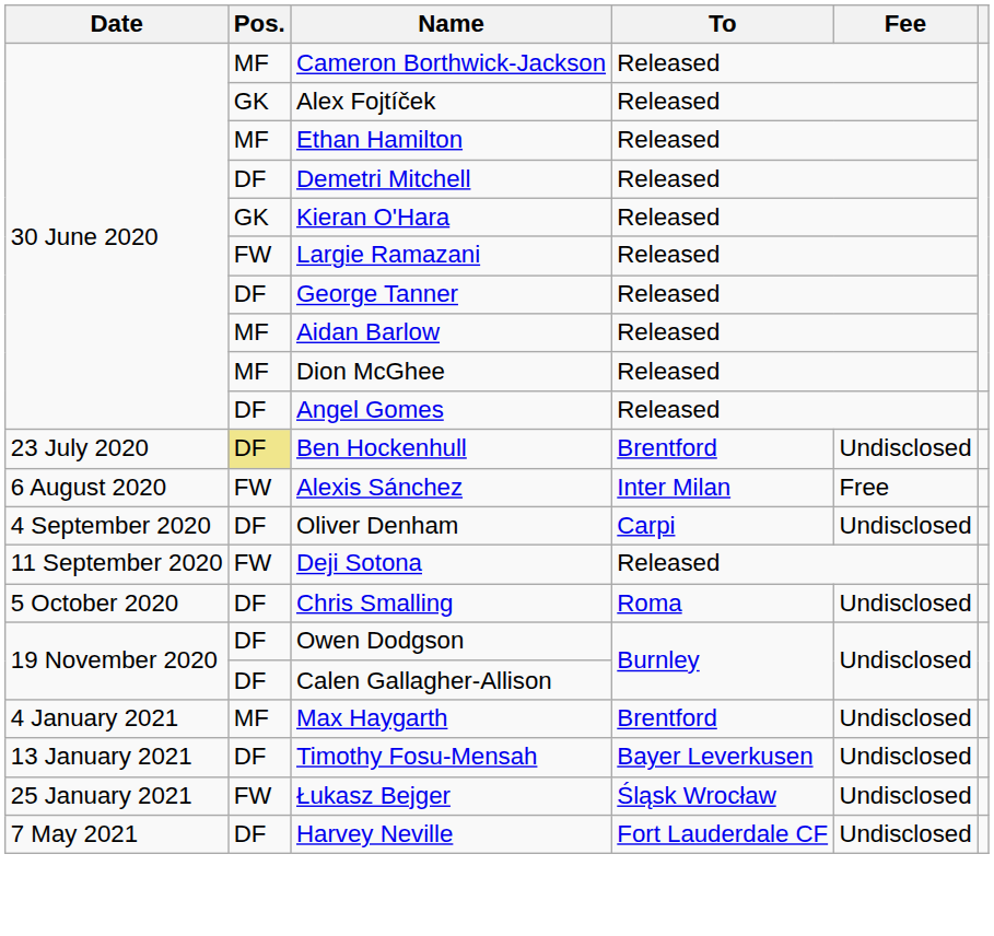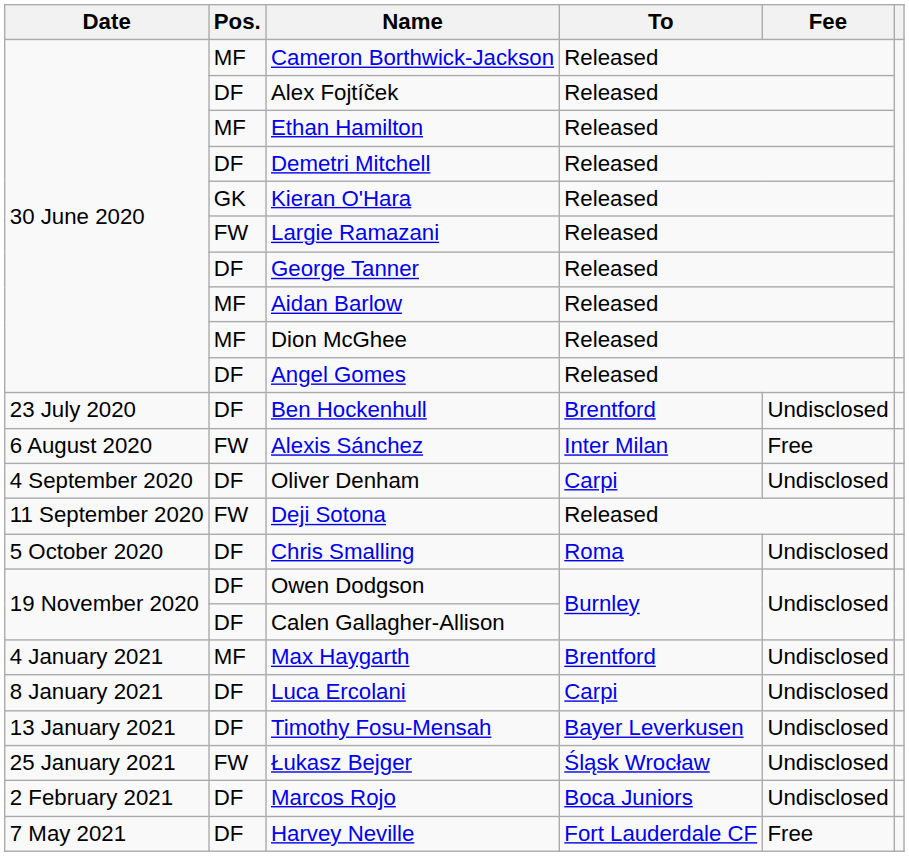Alex Fojtíček | Pos.: GK -> DF
Ben Hockenhull | Pos.: khaki background -> no background
+ row: 8 January 2021 | DF | Luca Ercolani | Carpi | Undisclosed
+ row: 2 February 2021 | DF | Marcos Rojo | Boca Juniors | Undisclosed
Harvey Neville | Fee: Undisclosed -> Free
